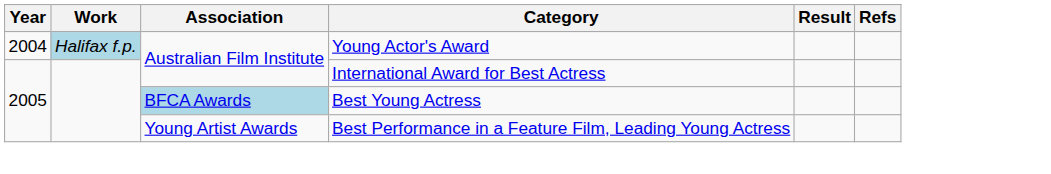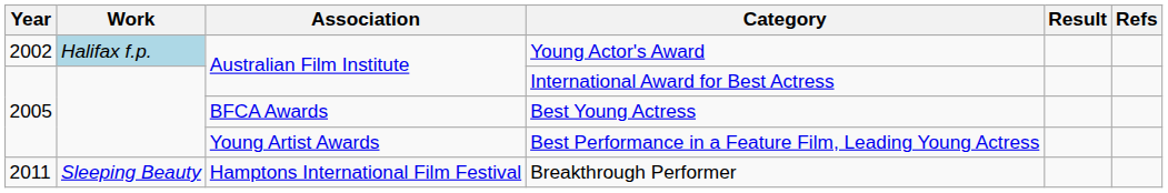Young Actor's Award | Year: 2004 -> 2002
Best Young Actress | Association: lightblue background -> no background
+ row: 2011 | Sleeping Beauty | Hamptons International Film Festival | Breakthrough Performer
